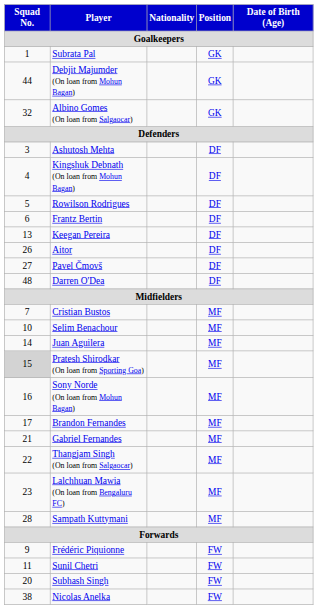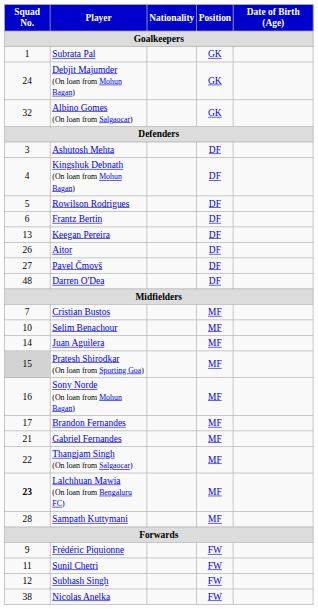Debjit Majumder (On loan from Mohun Bagan) | Squad No.: 44 -> 24
Lalchhuan Mawia (On loan from Bengaluru FC) | Squad No.: normal -> bold
Subhash Singh | Squad No.: 20 -> 12
